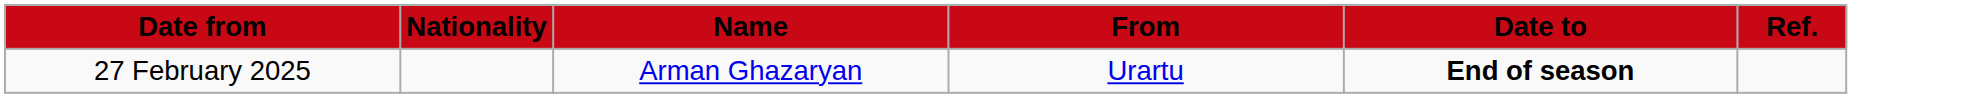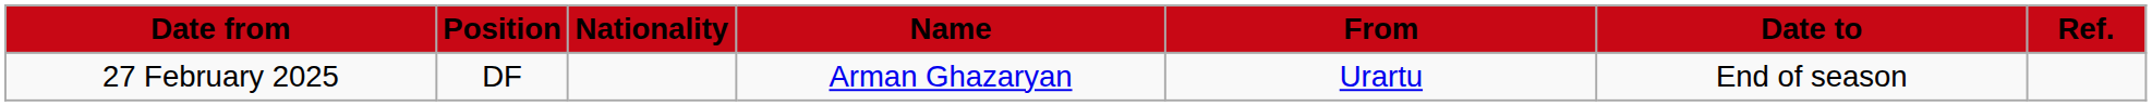+ column: Position | DF
27 February 2025 | Date to: bold -> normal
